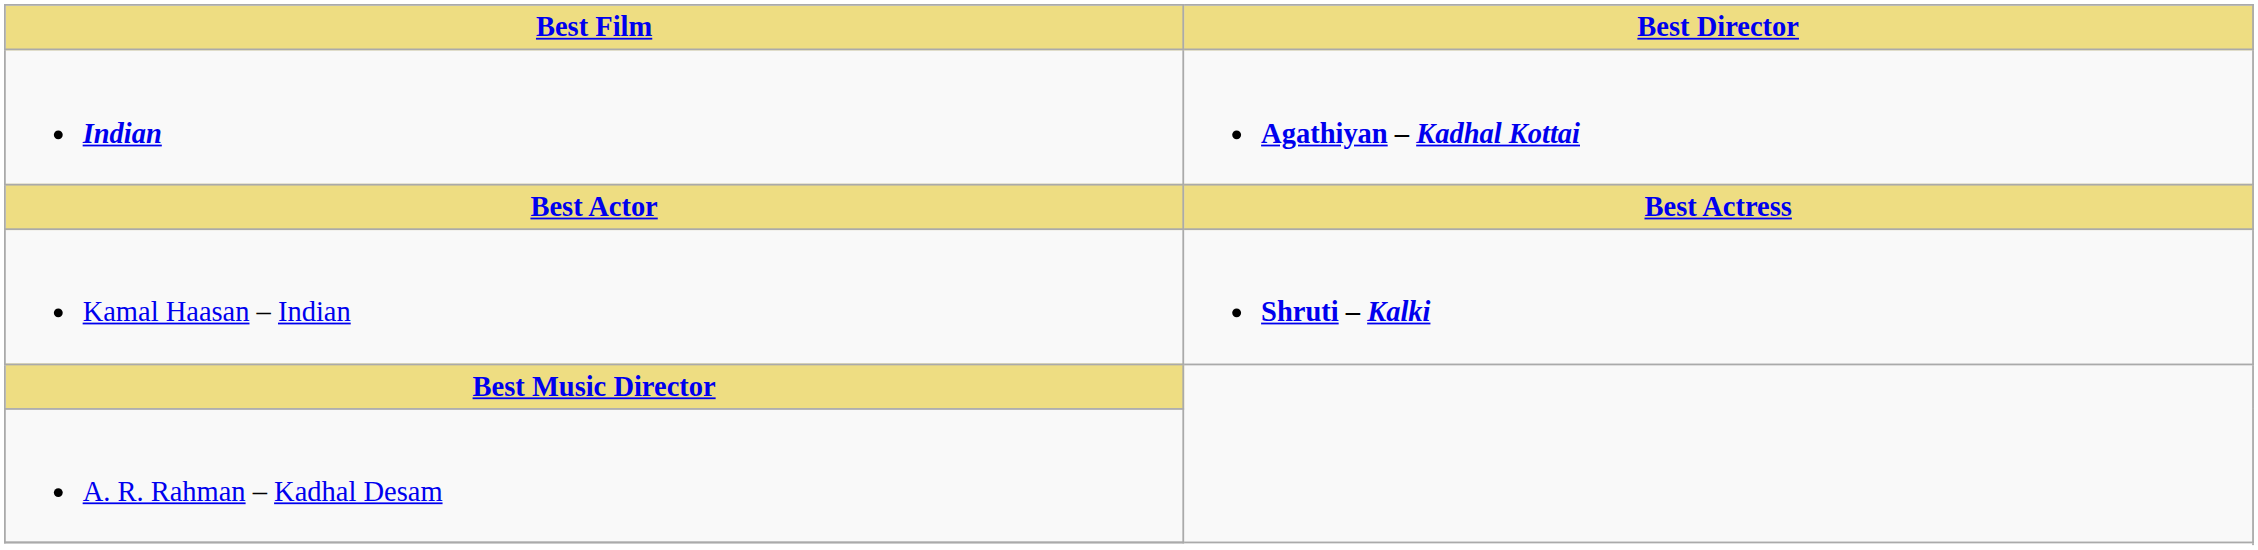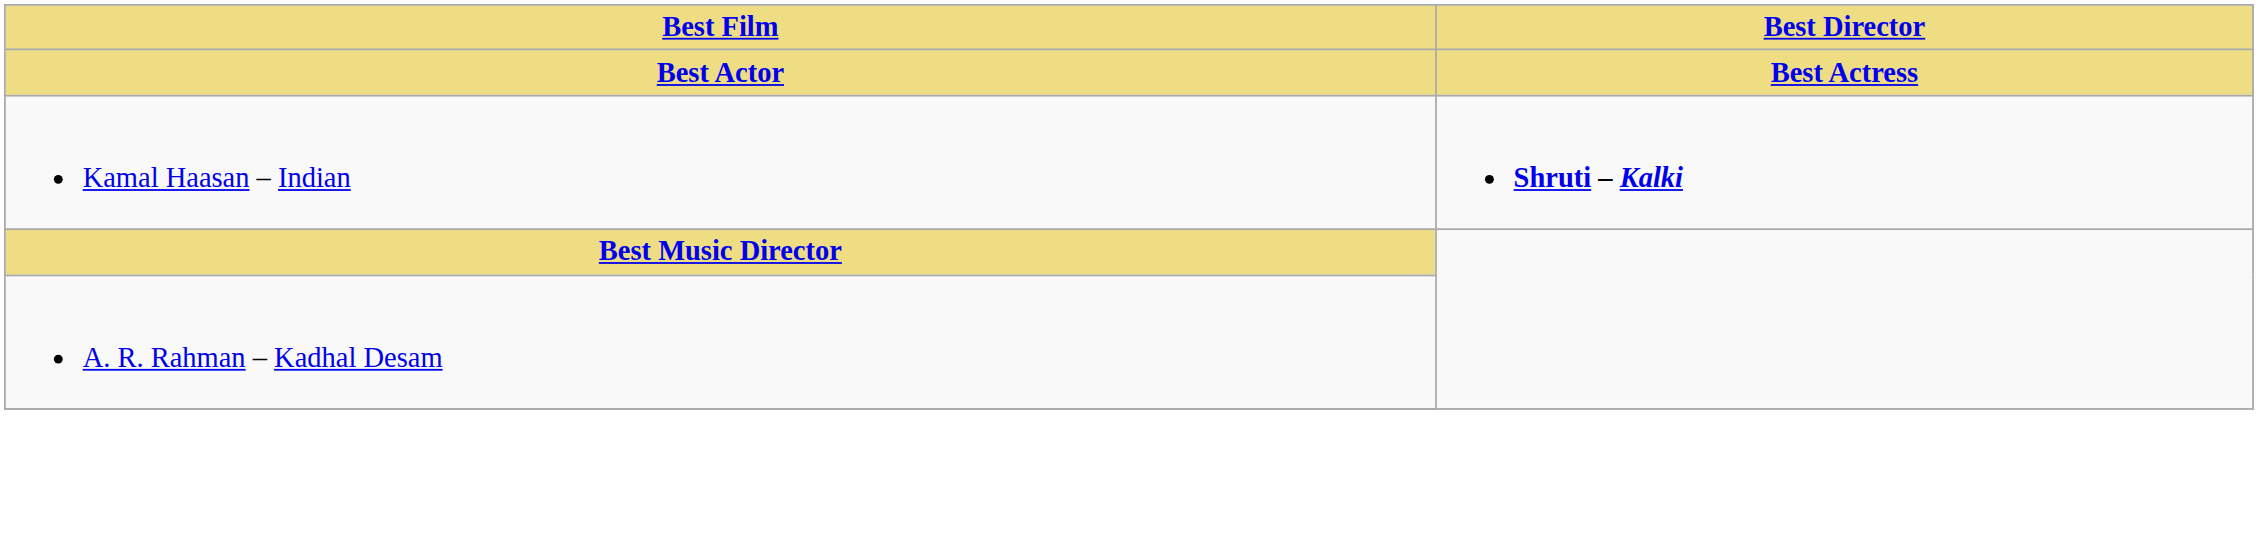- row: Indian | Agathiyan – Kadhal Kottai
